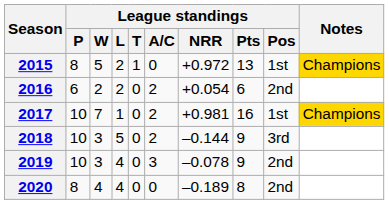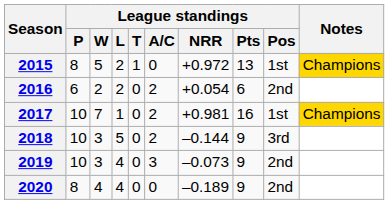2019 | League standings / NRR: –0.078 -> –0.073
2020 | League standings / Pts: 8 -> 9
